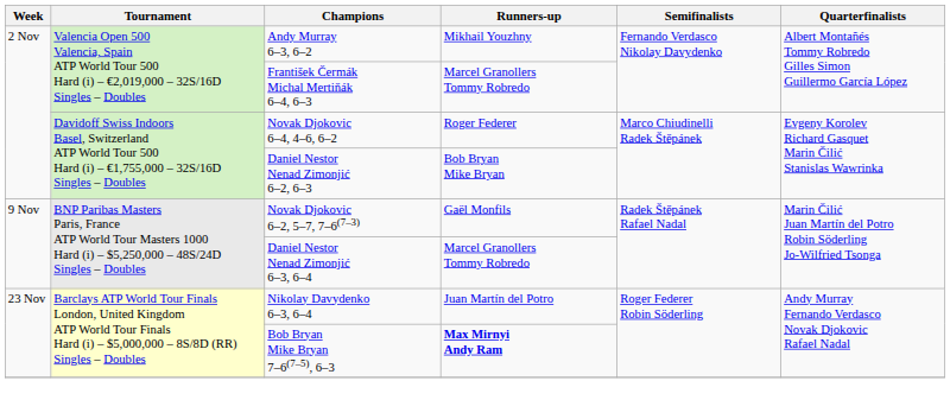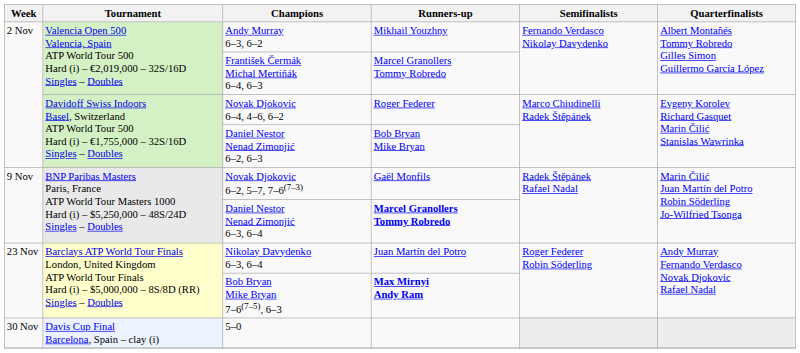Daniel Nestor Nenad Zimonjić 6–3, 6–4 | Runners-up: normal -> bold
+ row: 30 Nov | Davis Cup Final Barcelona, Spain – clay (i) | 5–0
